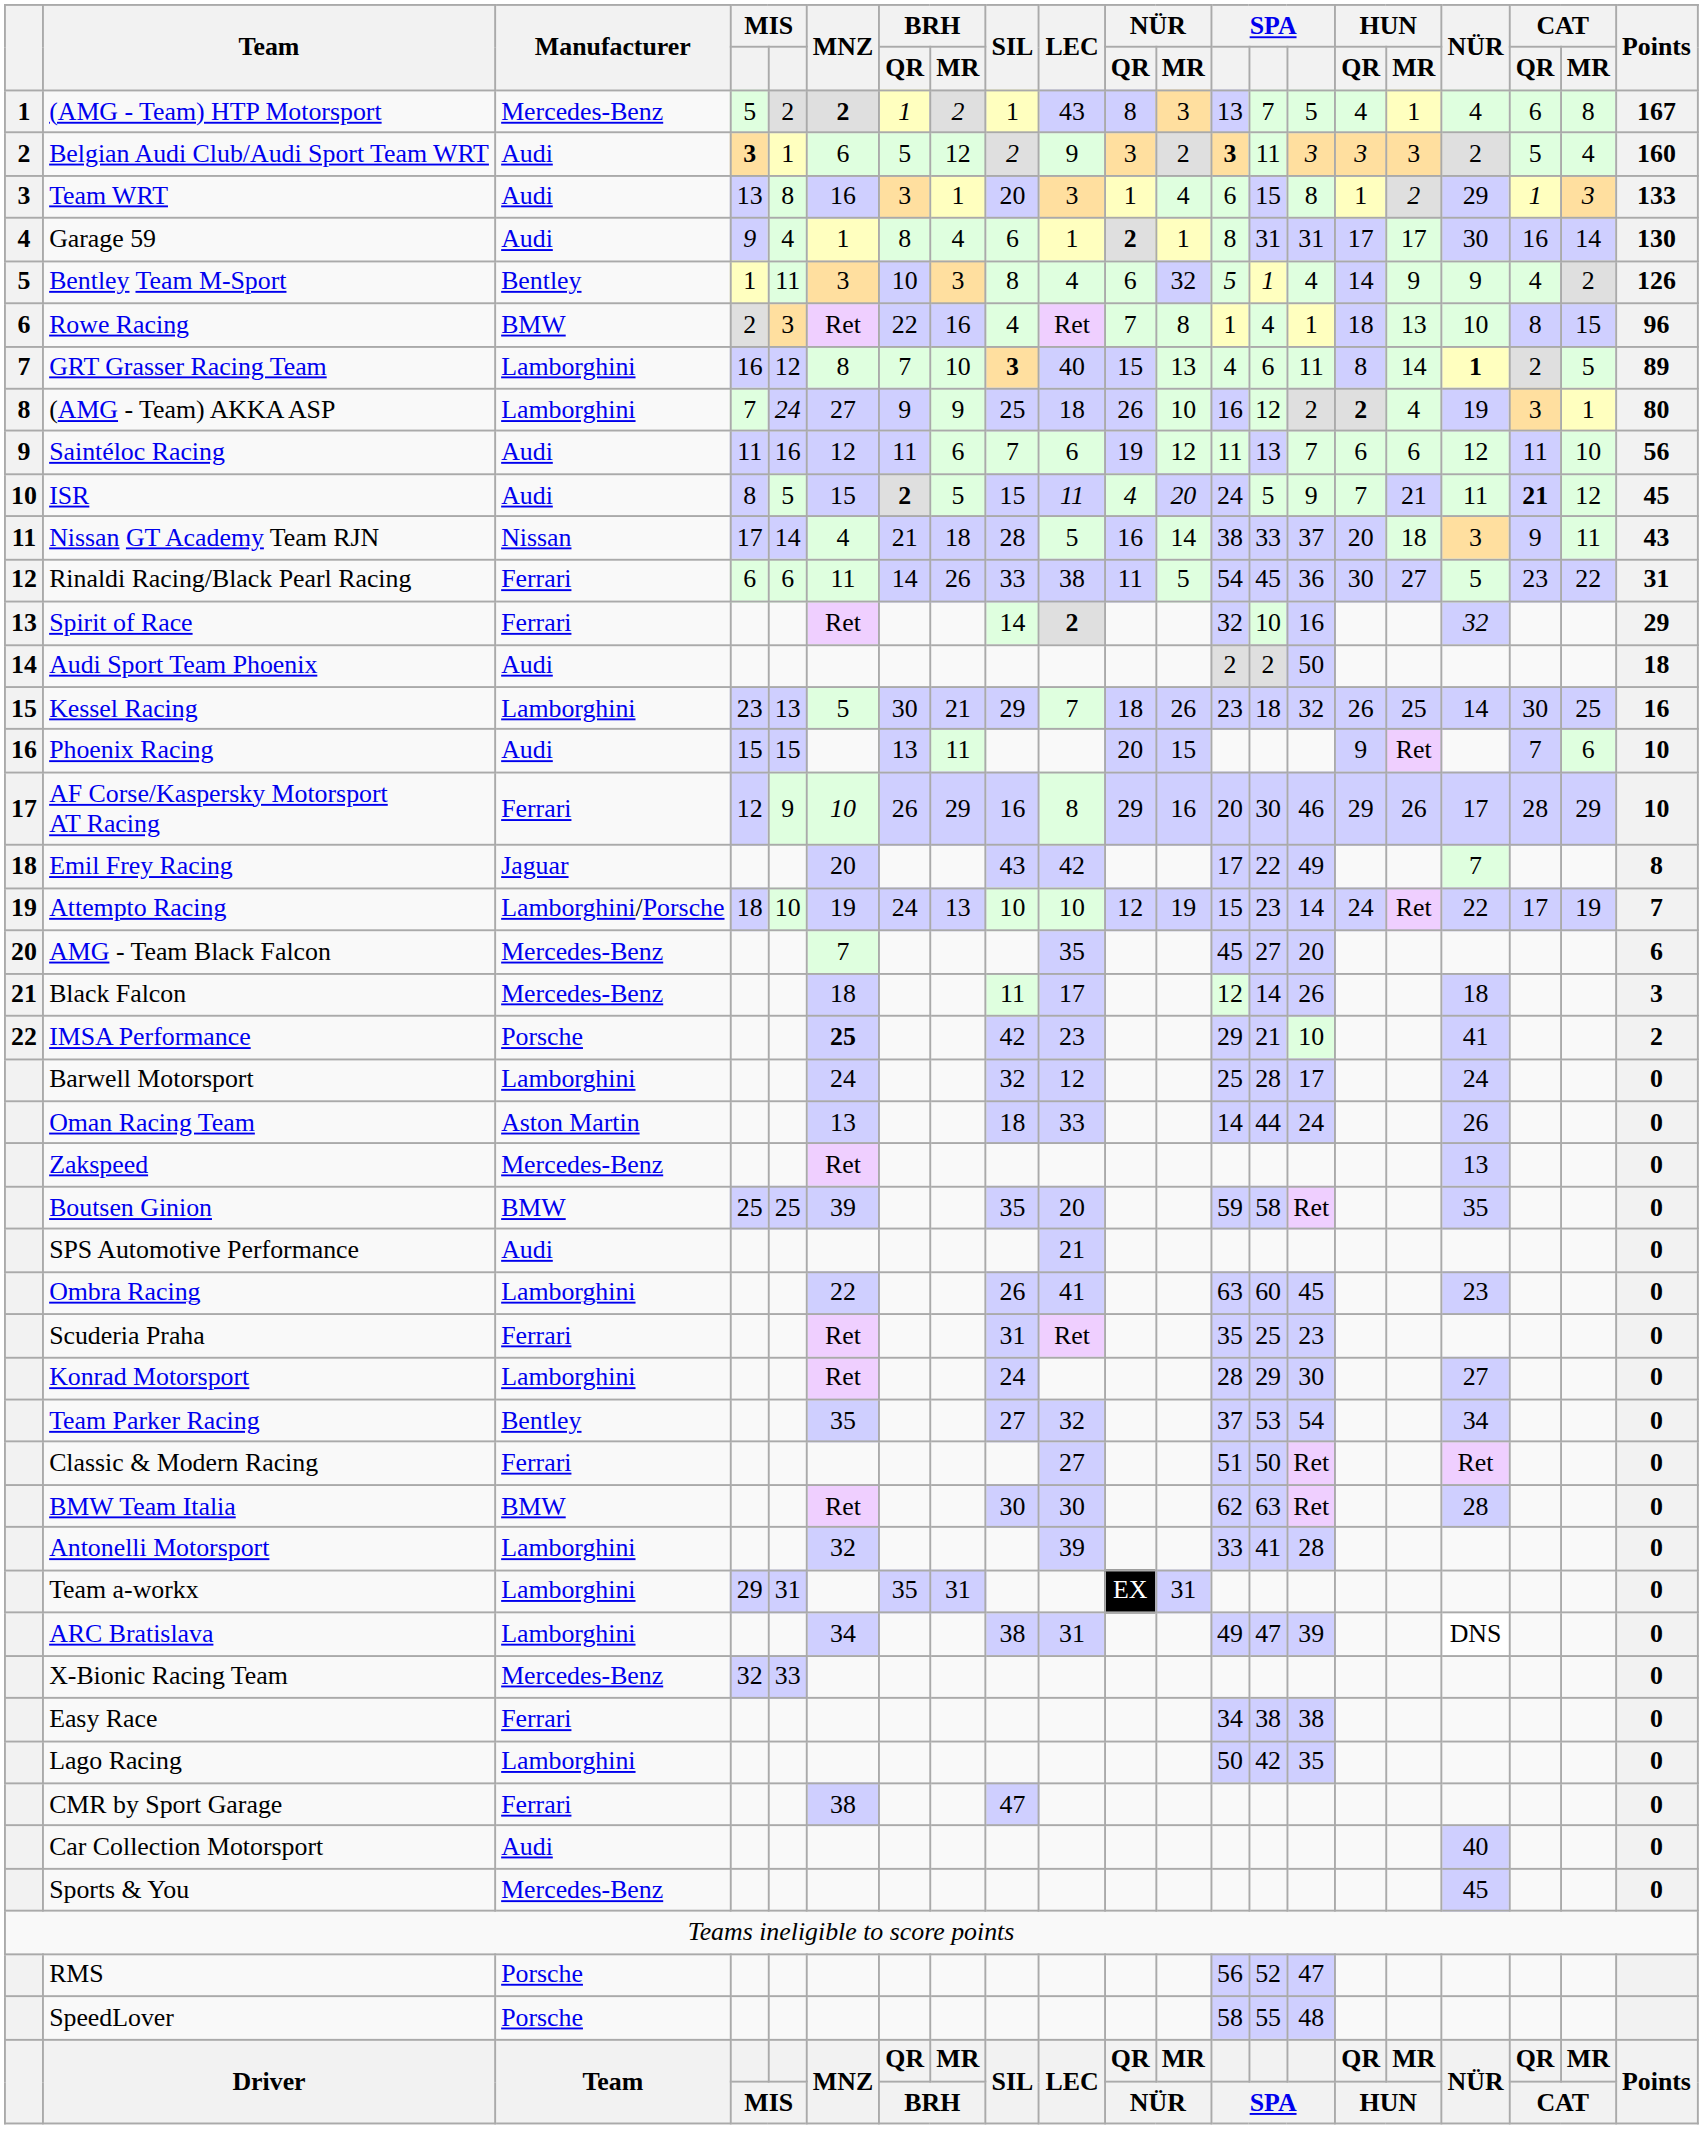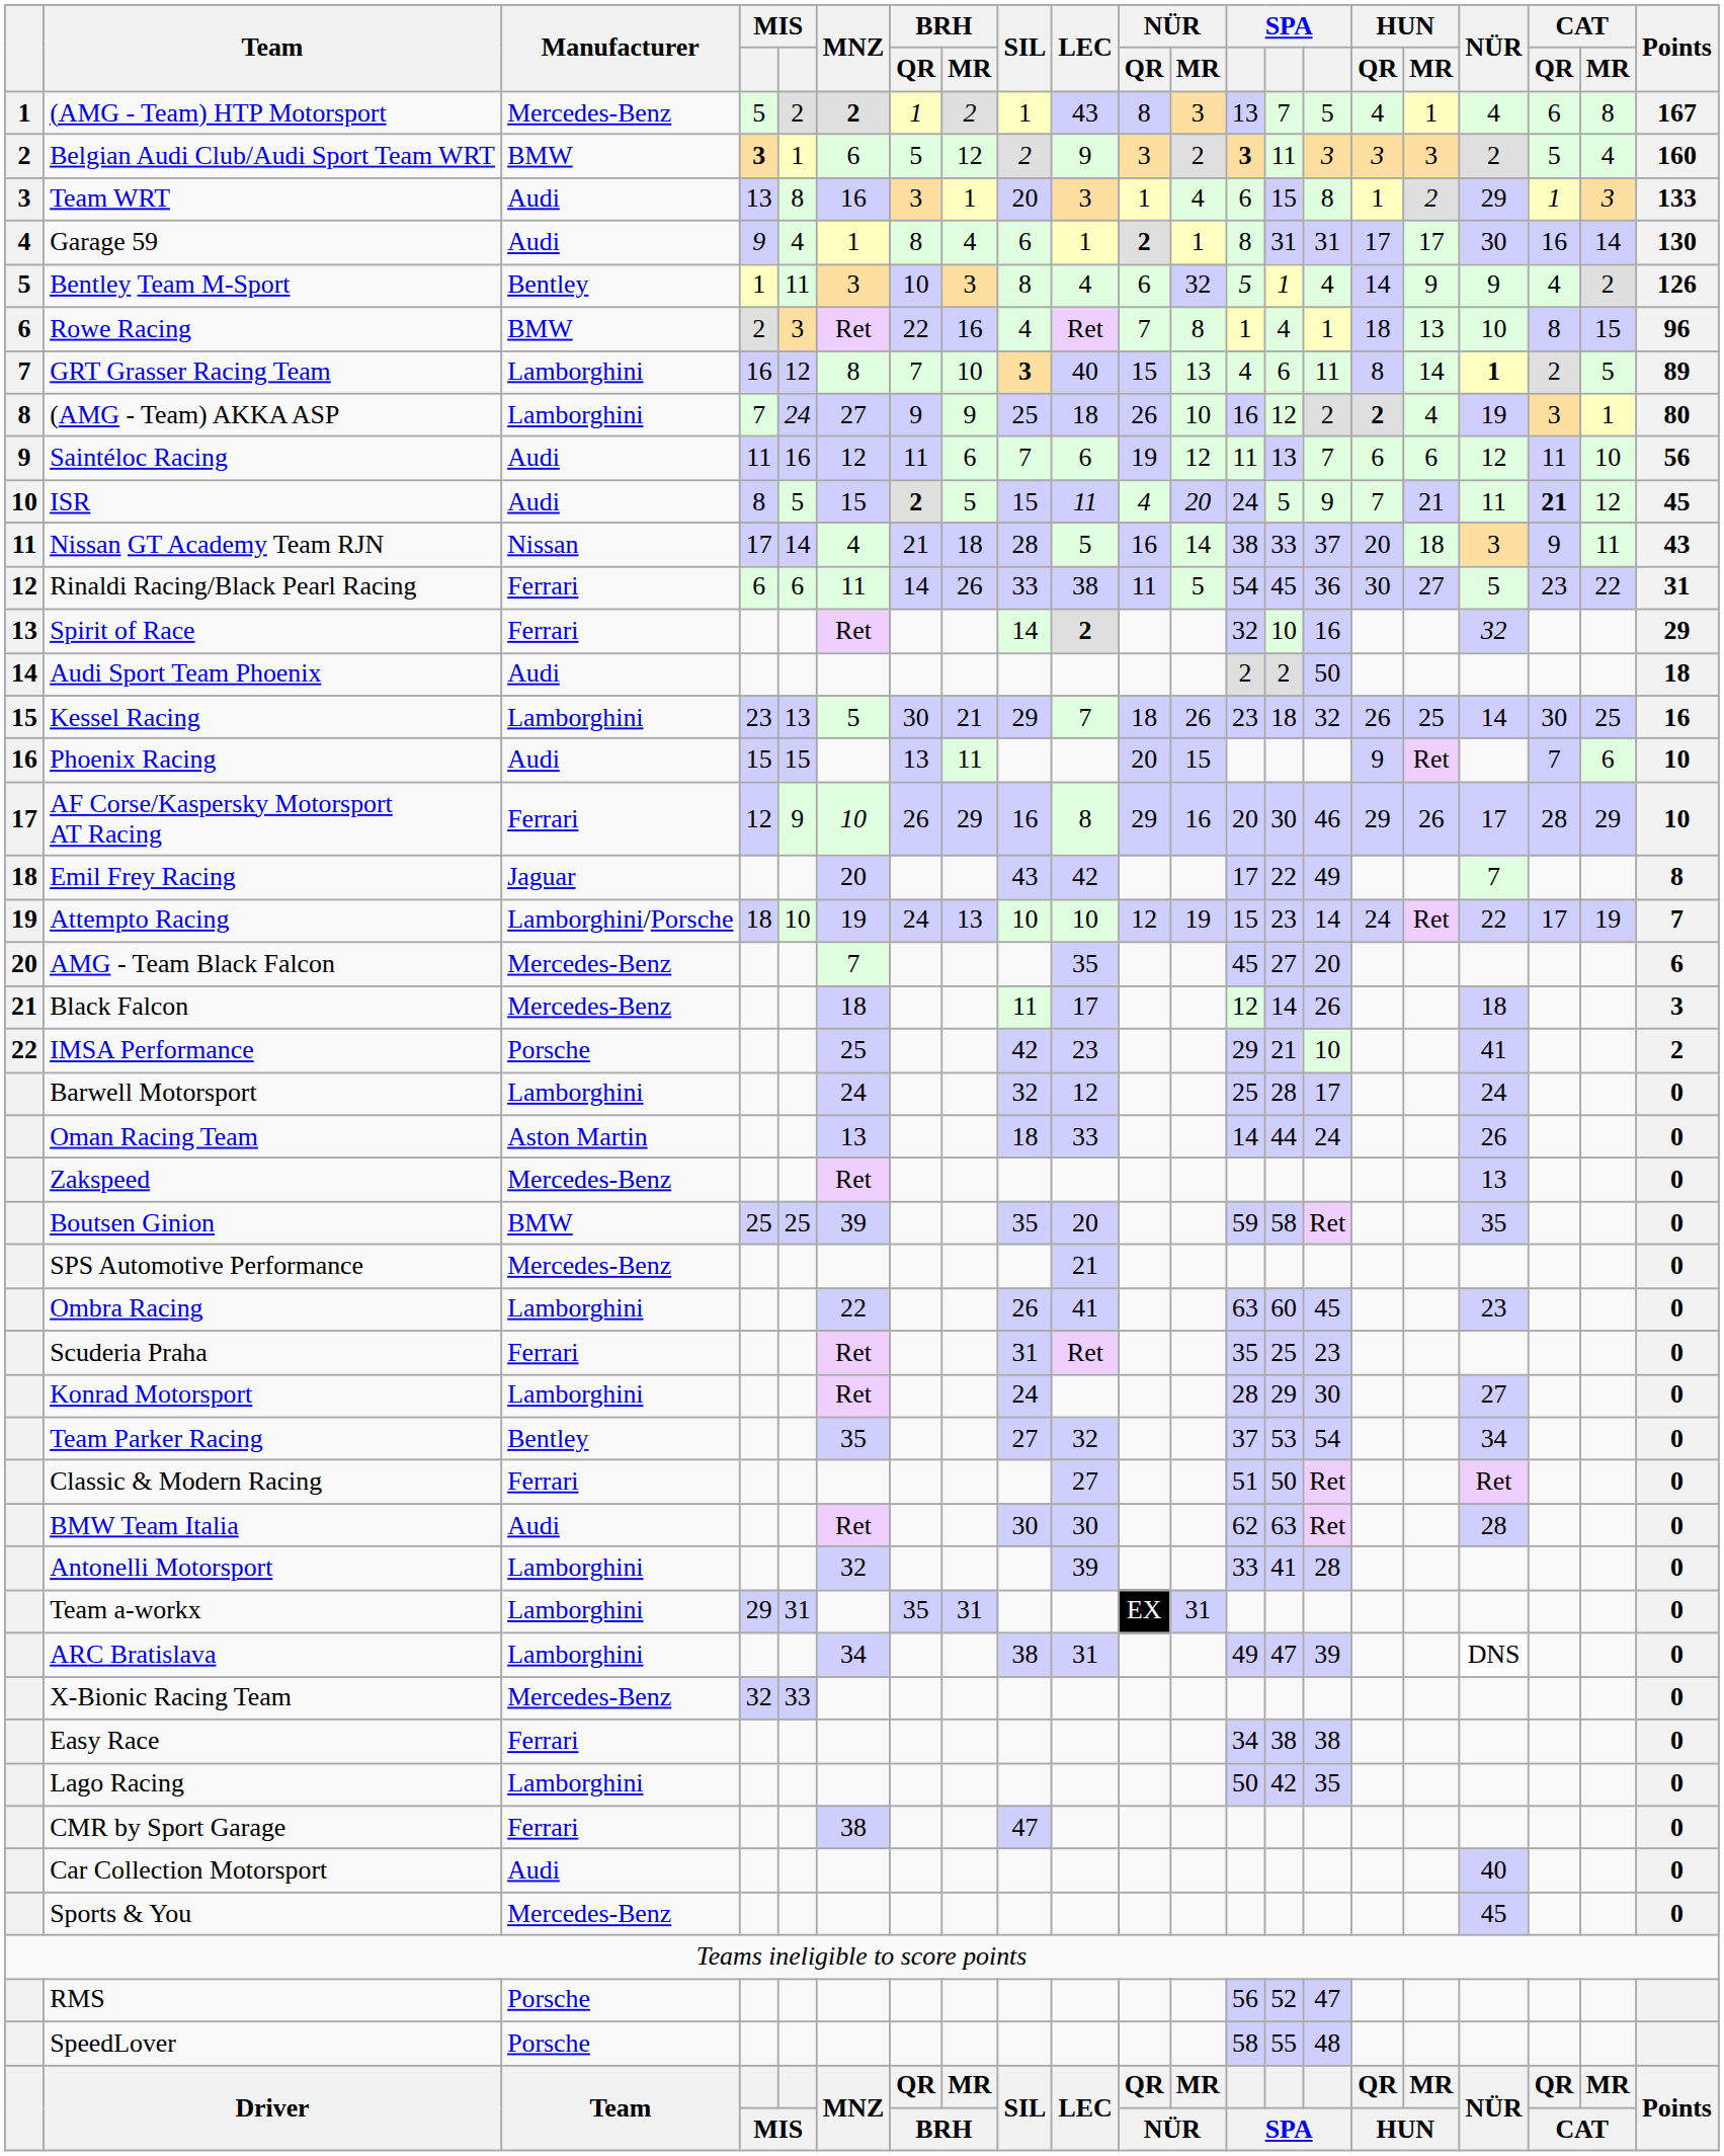Belgian Audi Club/Audi Sport Team WRT | Manufacturer: Audi -> BMW
IMSA Performance | MNZ: bold -> normal
SPS Automotive Performance | Manufacturer: Audi -> Mercedes-Benz
BMW Team Italia | Manufacturer: BMW -> Audi
